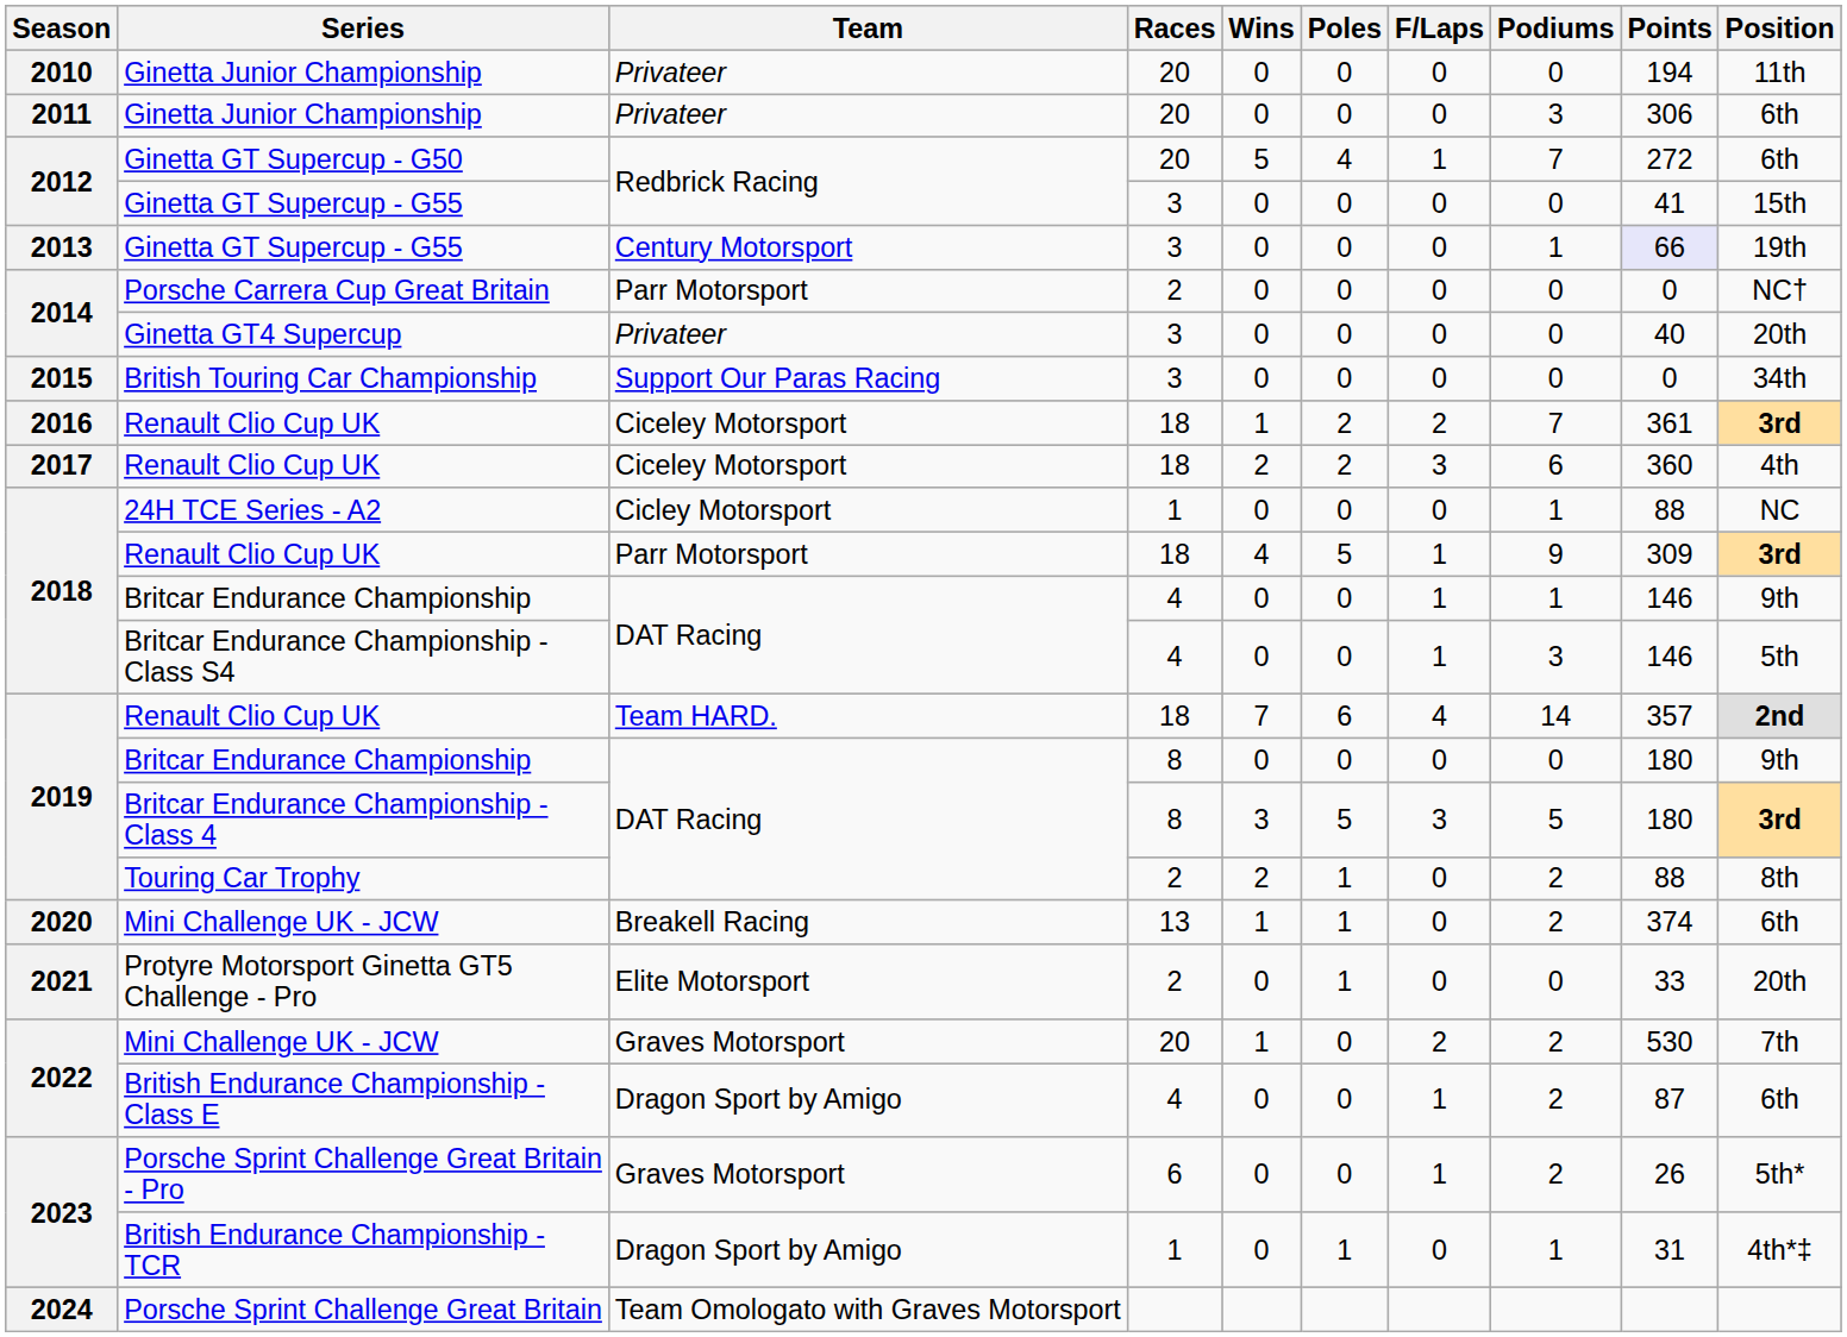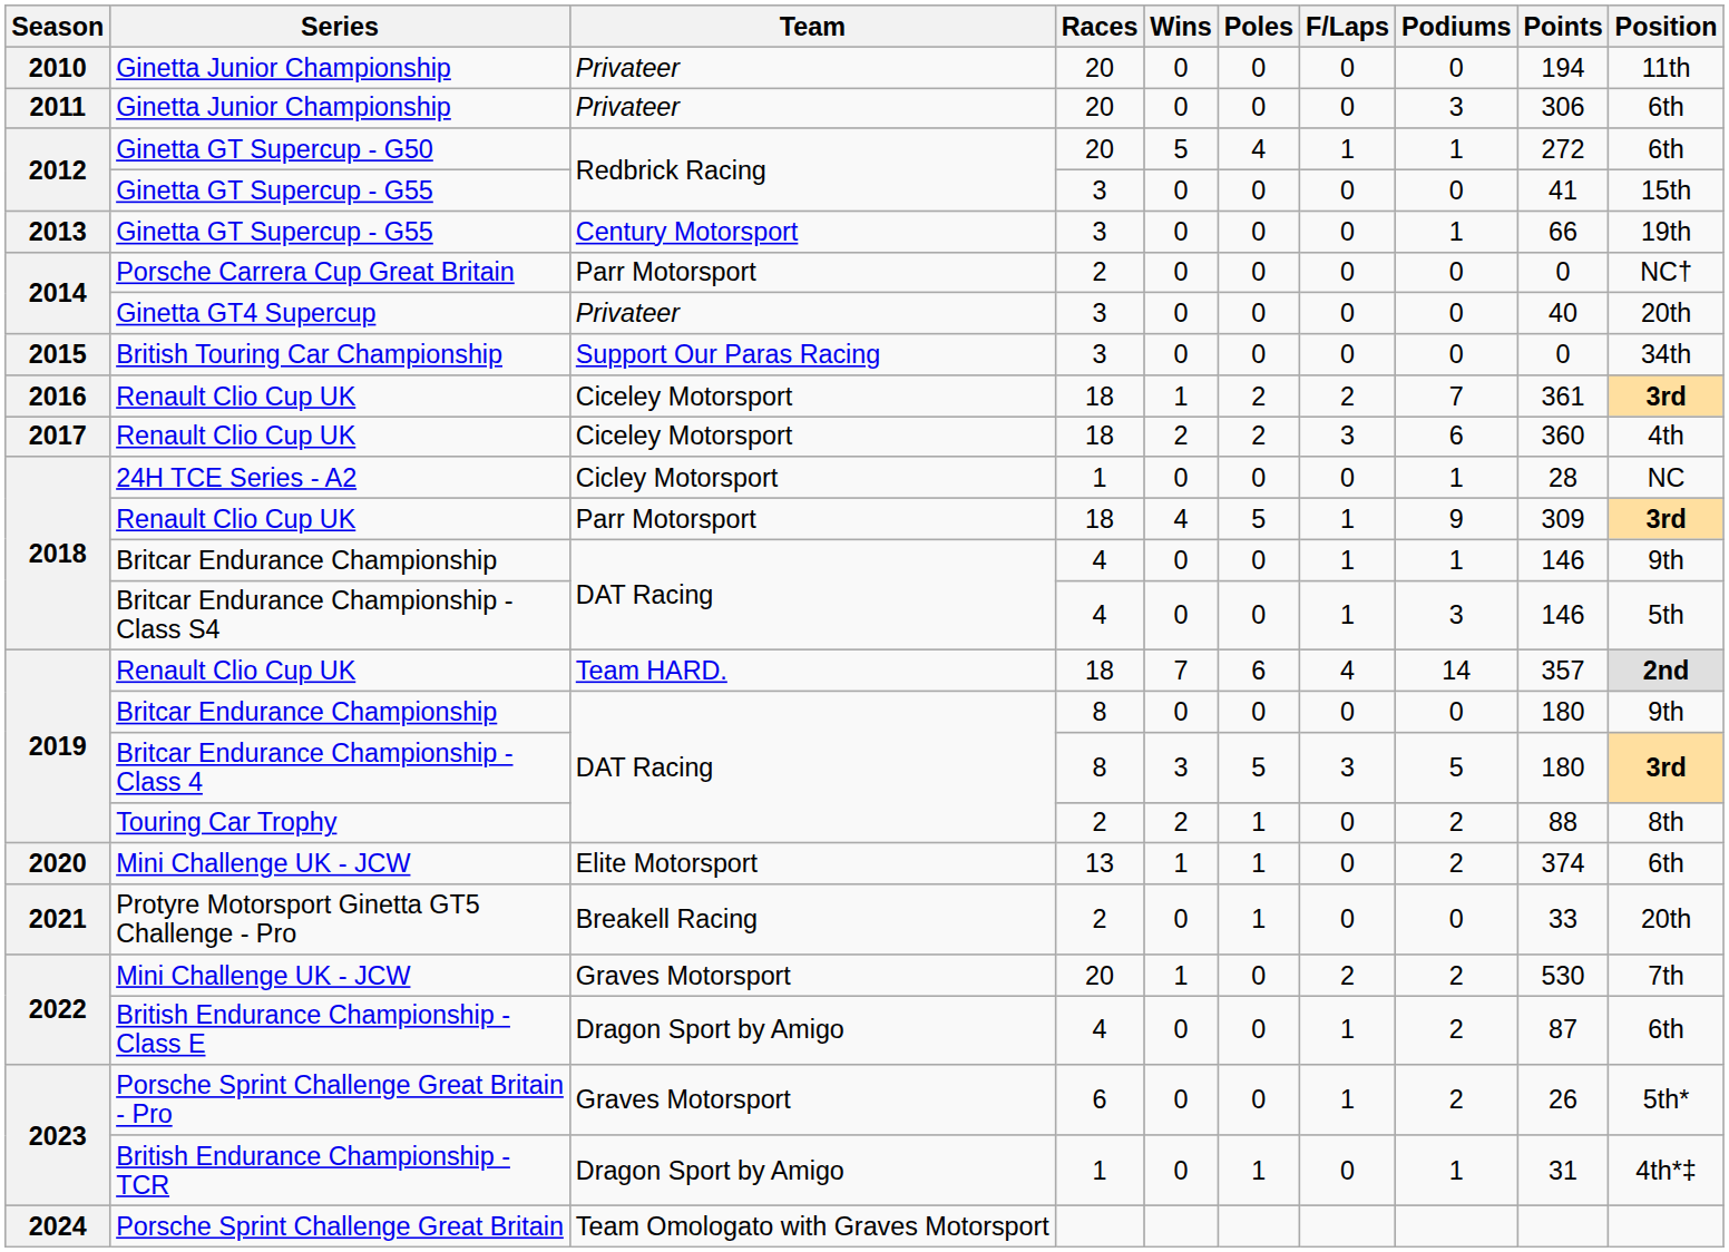Ginetta GT Supercup - G50 | Podiums: 7 -> 1
2013 / Ginetta GT Supercup - G55 | Points: lavender background -> no background
24H TCE Series - A2 | Points: 88 -> 28
2020 / Mini Challenge UK - JCW | Team: Breakell Racing -> Elite Motorsport
Protyre Motorsport Ginetta GT5 Challenge - Pro | Team: Elite Motorsport -> Breakell Racing
